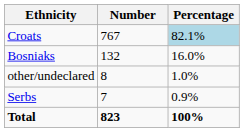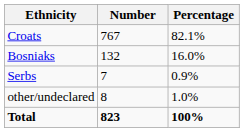Croats | Percentage: lightblue background -> no background
rows swapped: Serbs <-> other/undeclared
